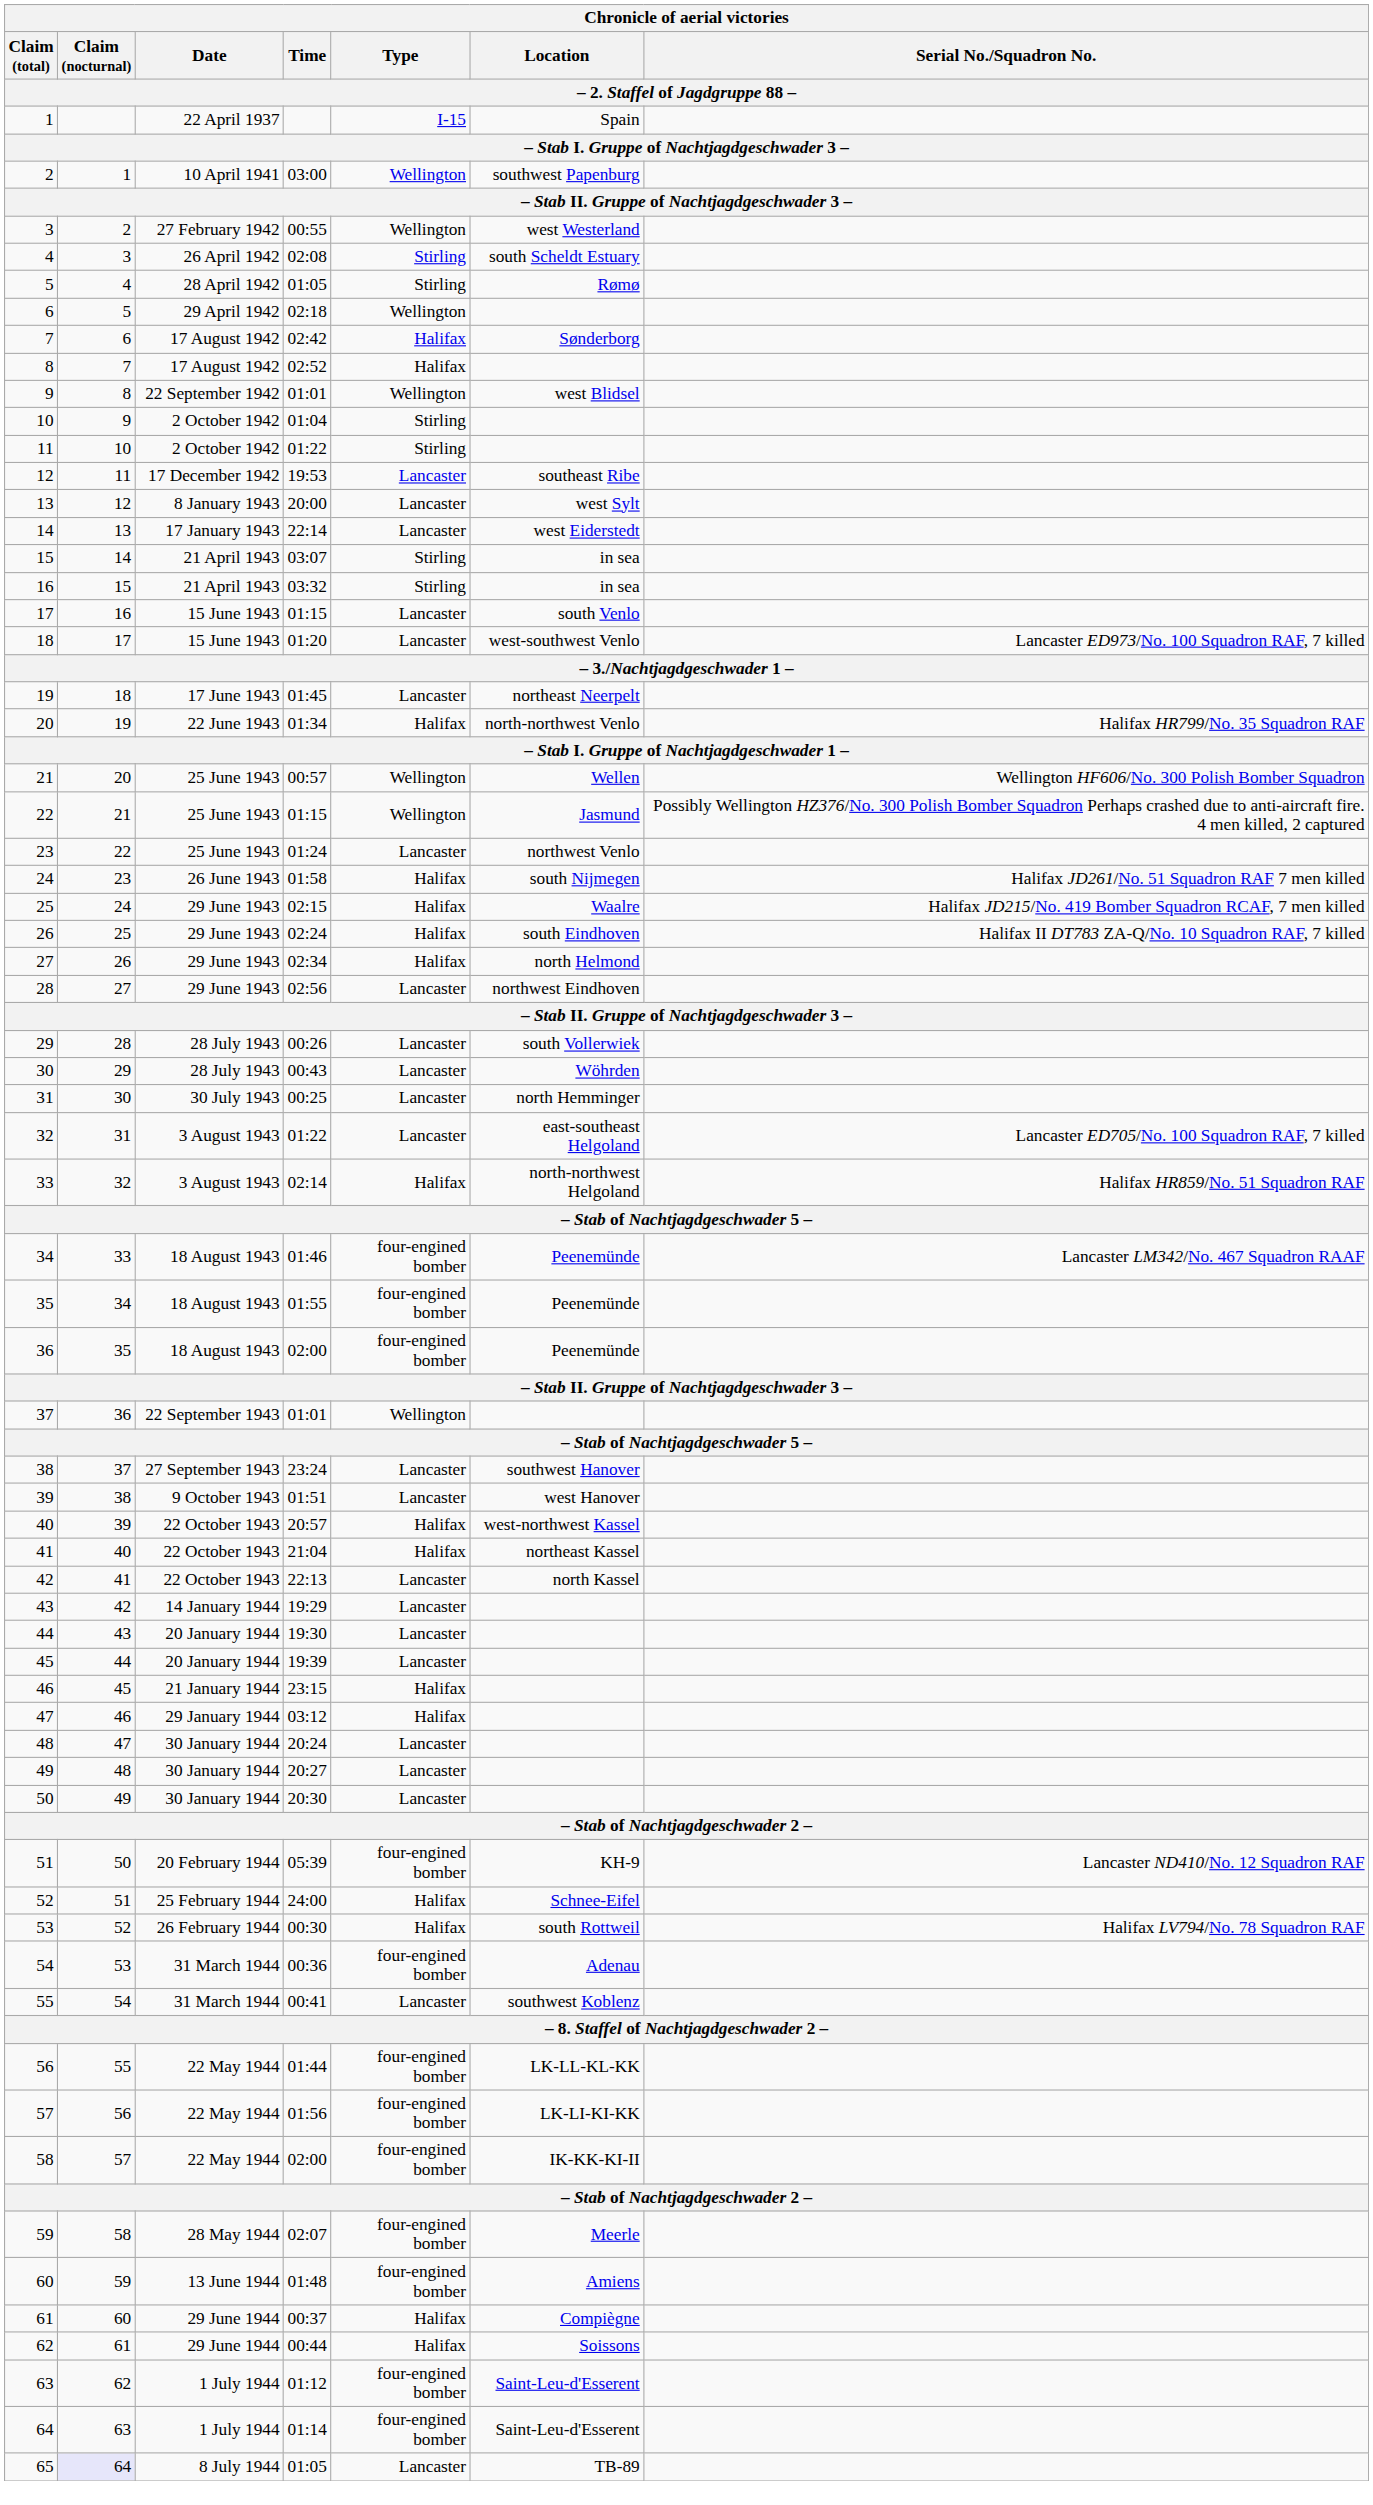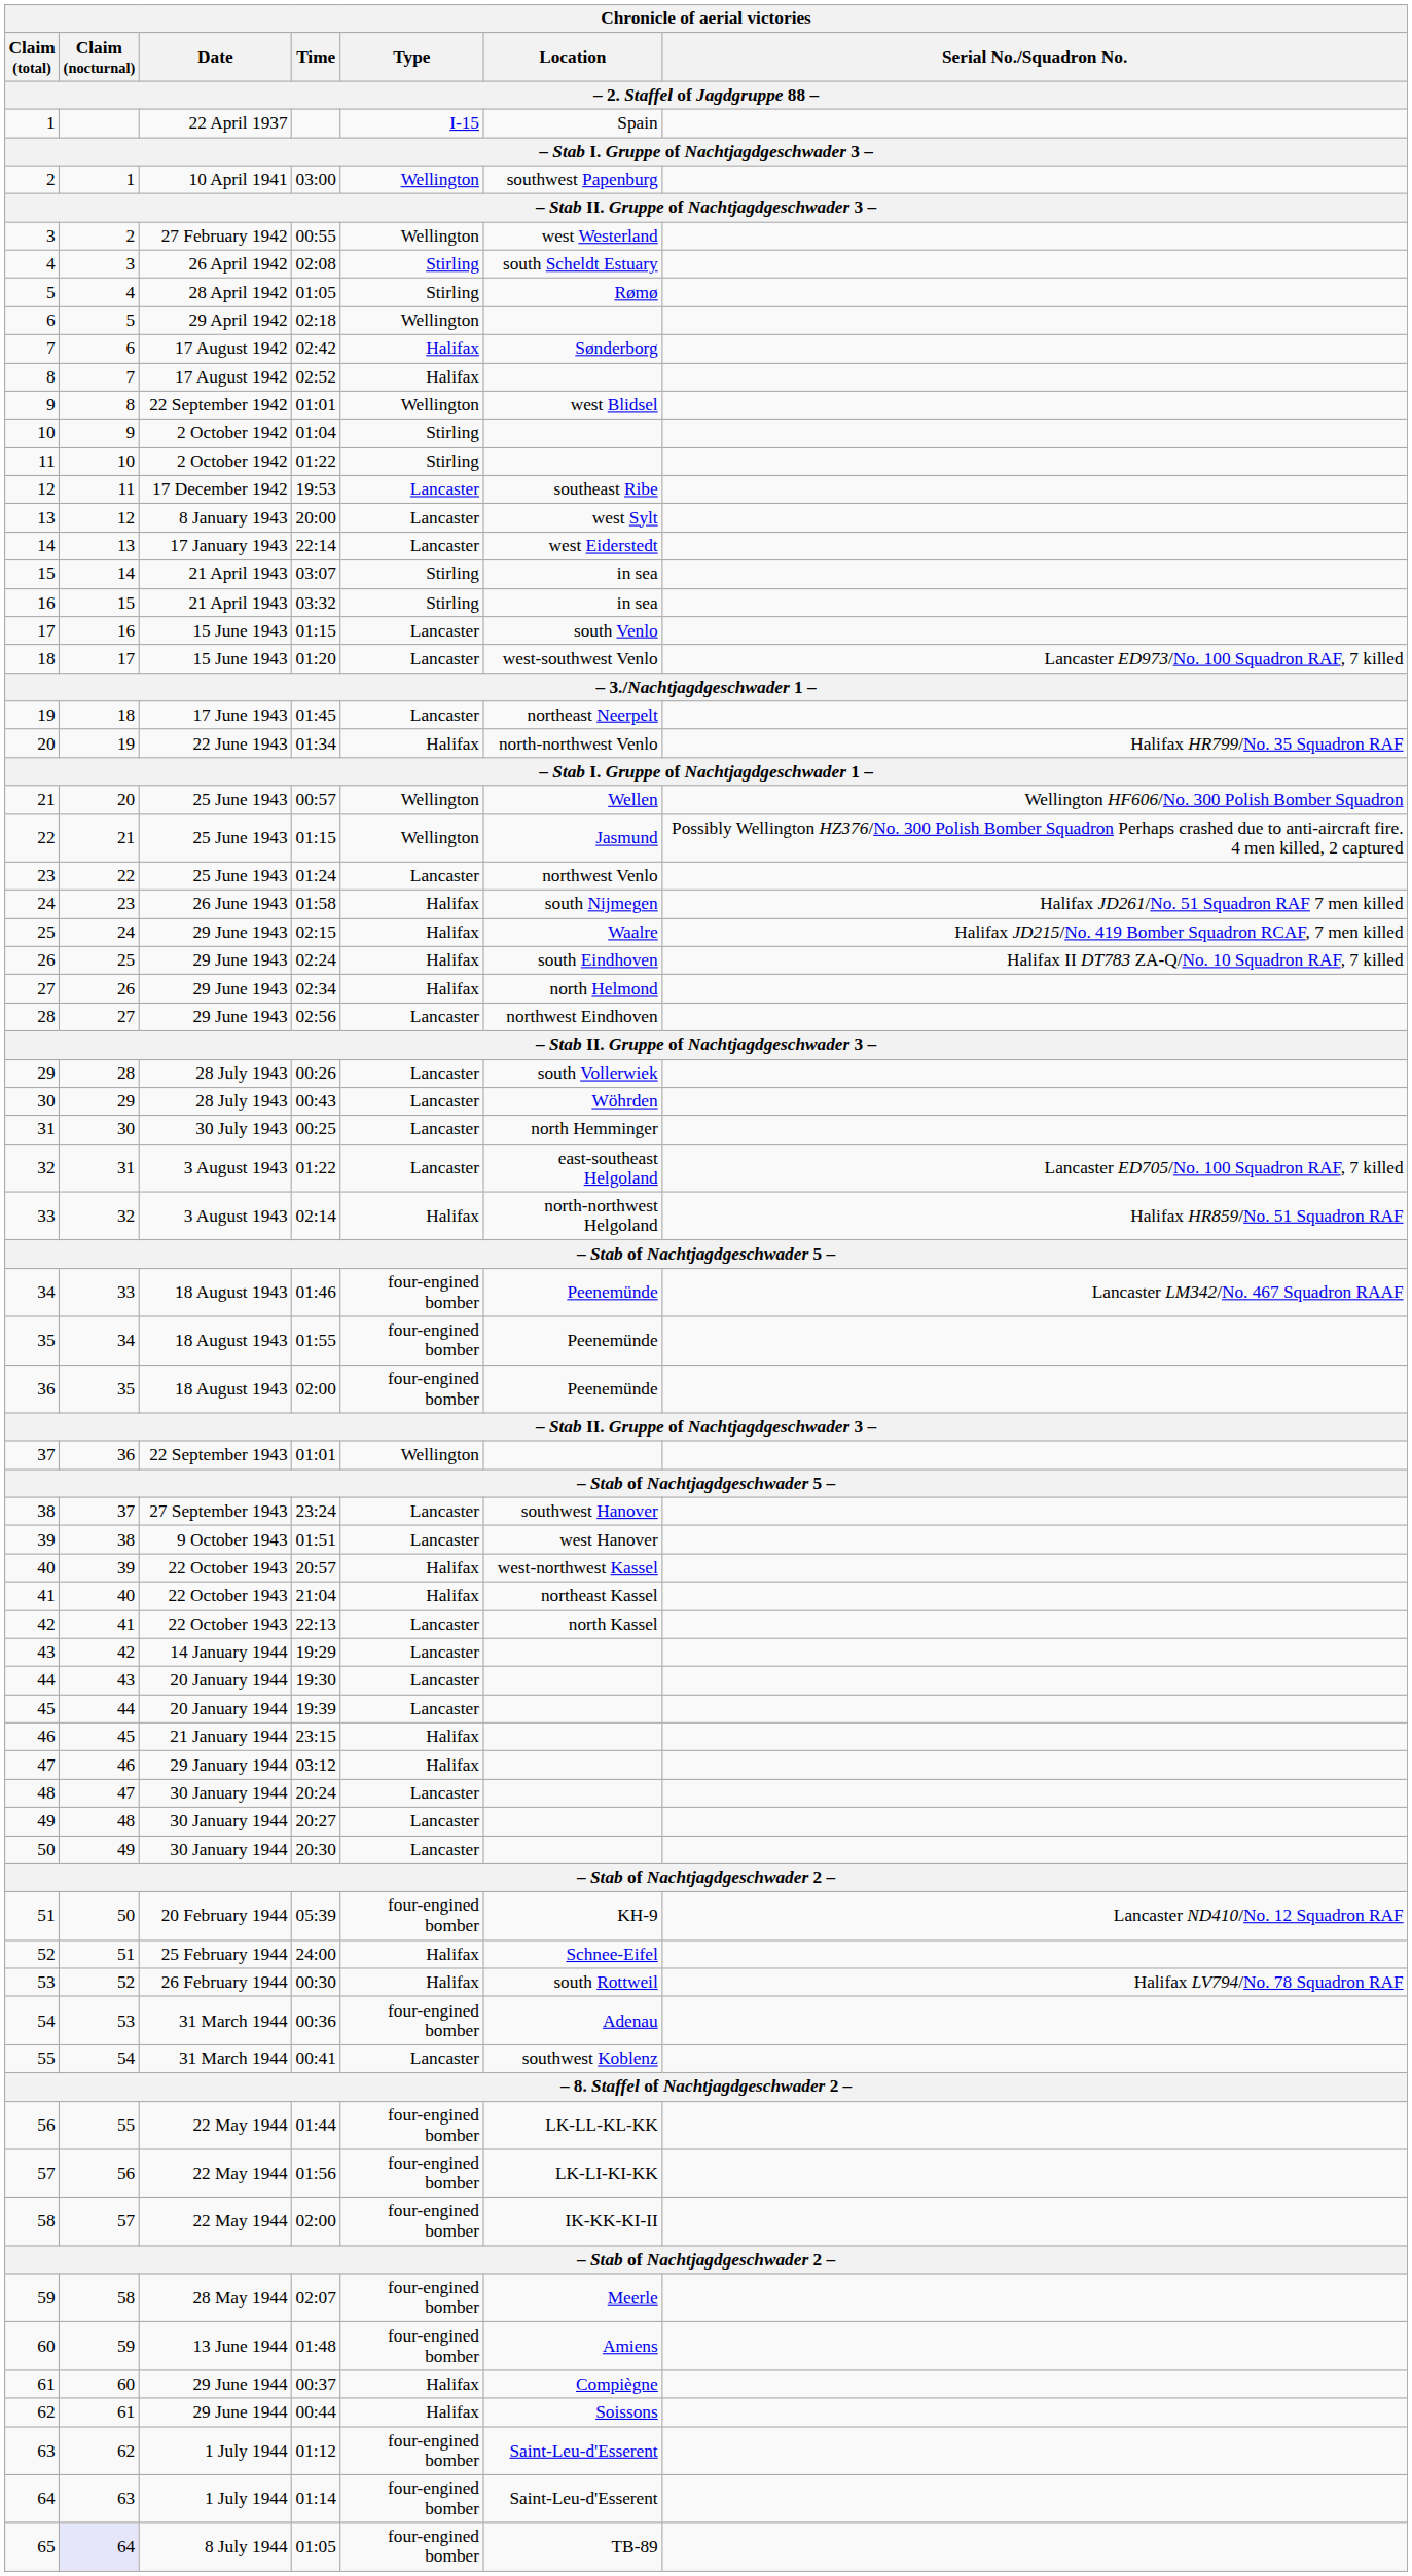65 | Type: Lancaster -> four-engined bomber
